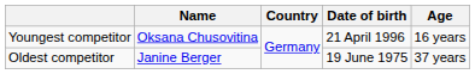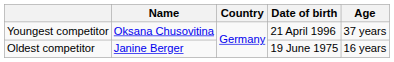Youngest competitor | Age: 16 years -> 37 years
Oldest competitor | Age: 37 years -> 16 years
